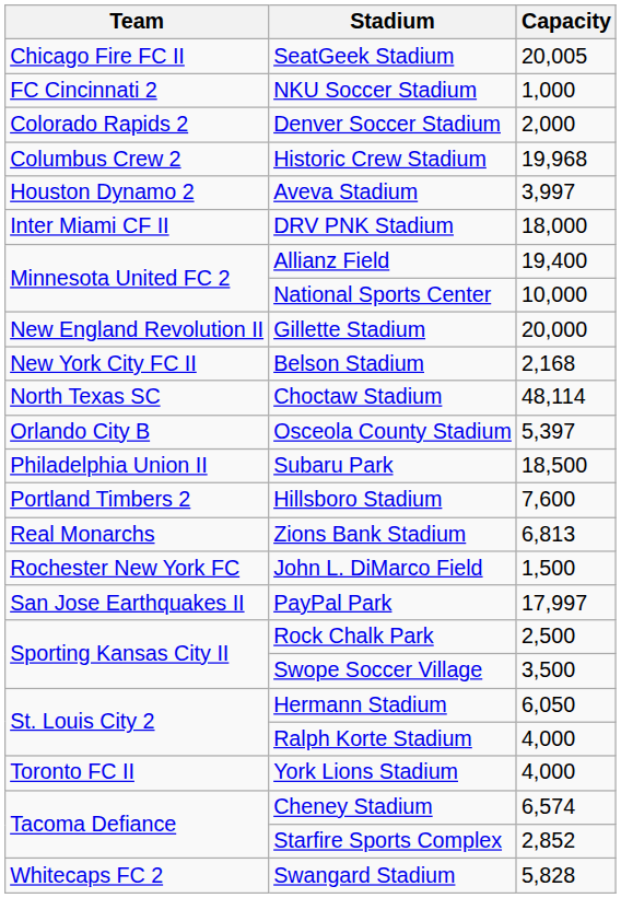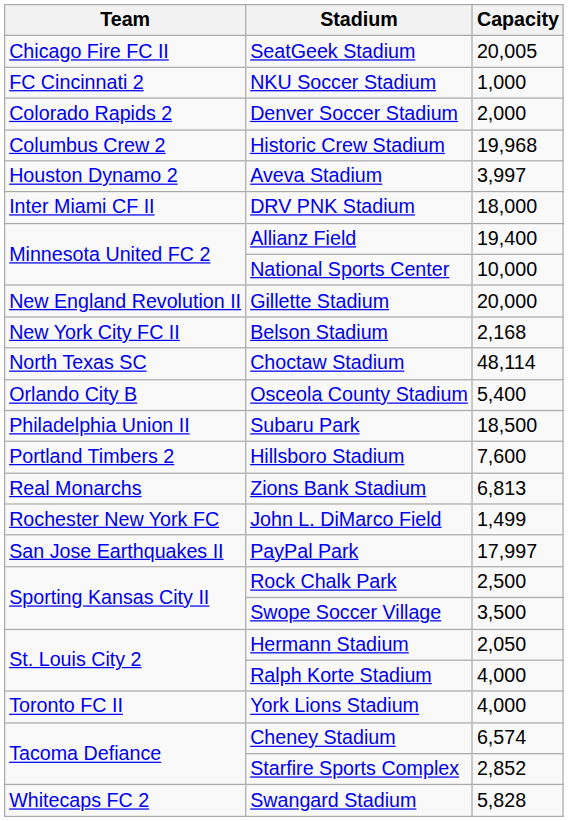Osceola County Stadium | Capacity: 5,397 -> 5,400
John L. DiMarco Field | Capacity: 1,500 -> 1,499
Hermann Stadium | Capacity: 6,050 -> 2,050
